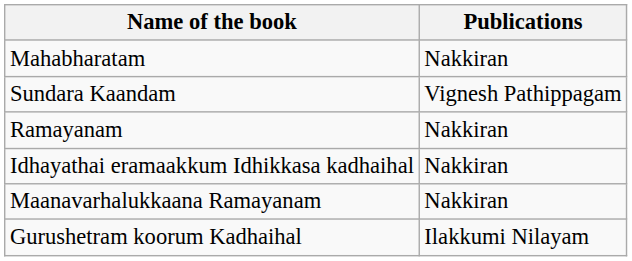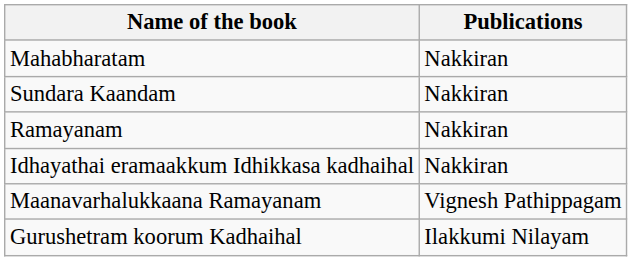Sundara Kaandam | Publications: Vignesh Pathippagam -> Nakkiran
Maanavarhalukkaana Ramayanam | Publications: Nakkiran -> Vignesh Pathippagam
